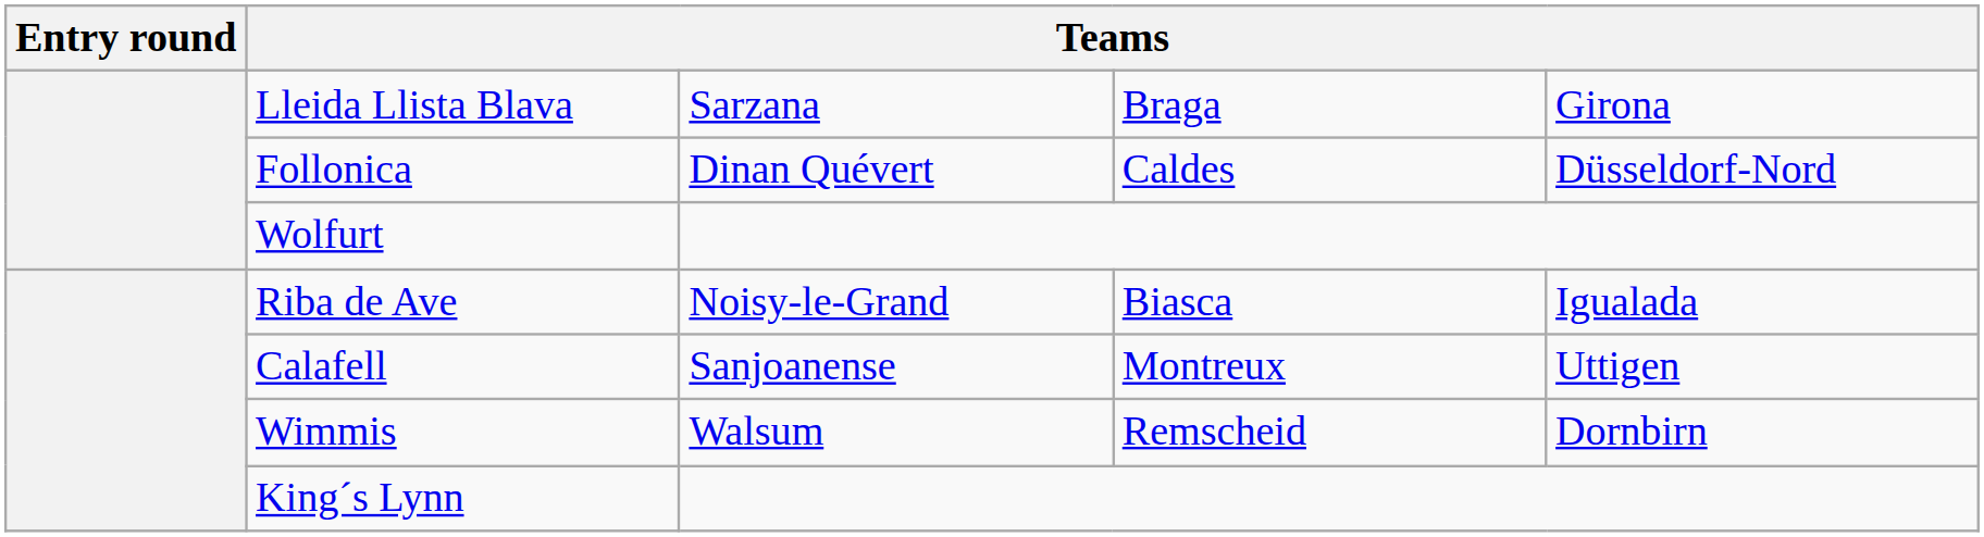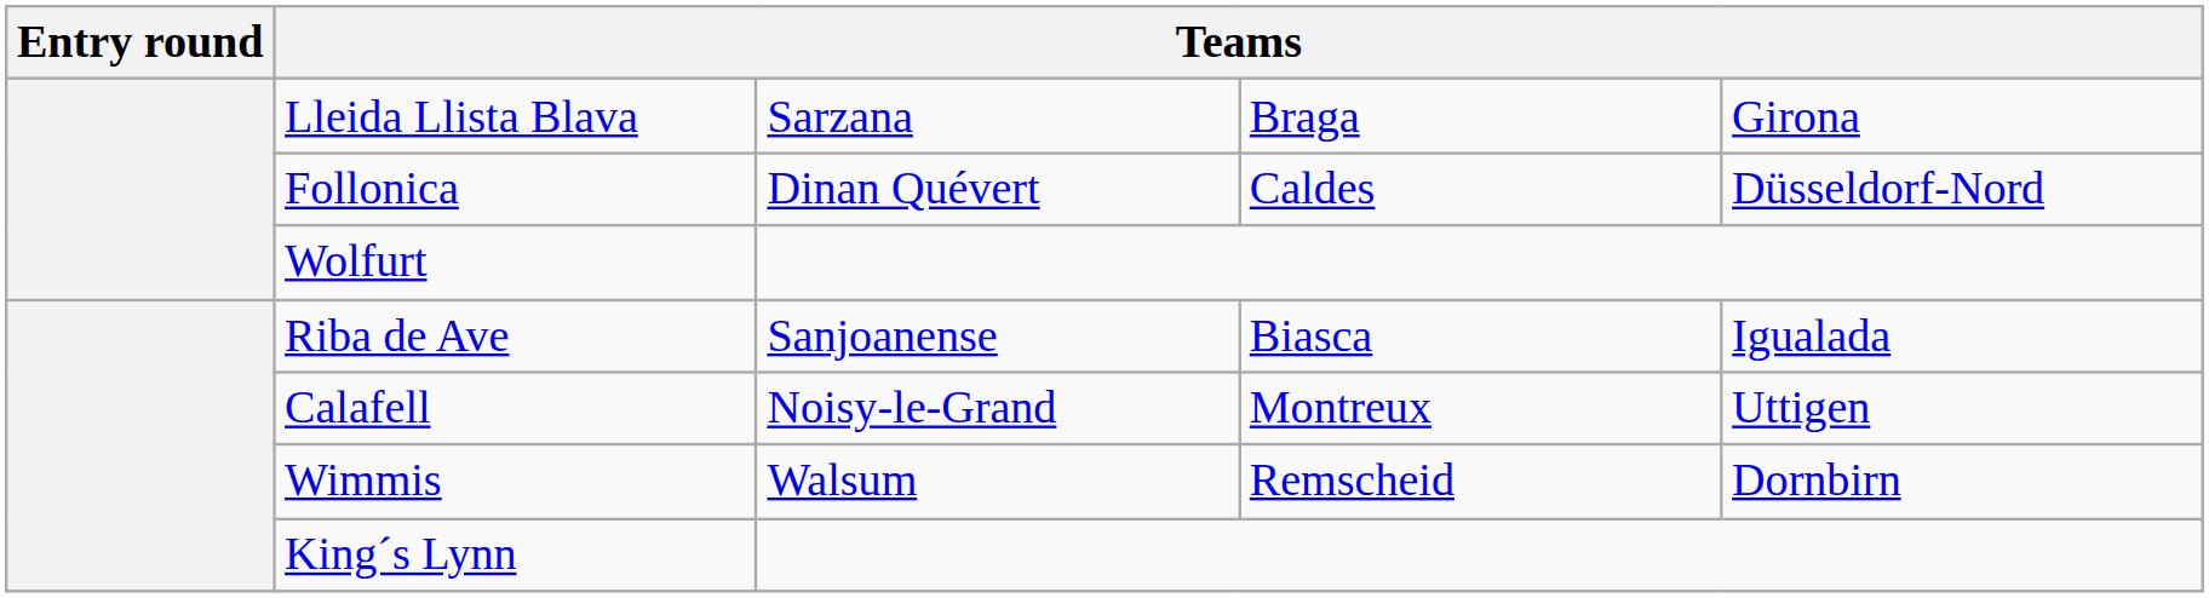Riba de Ave | column 3: Noisy-le-Grand -> Sanjoanense
Calafell | column 3: Sanjoanense -> Noisy-le-Grand
